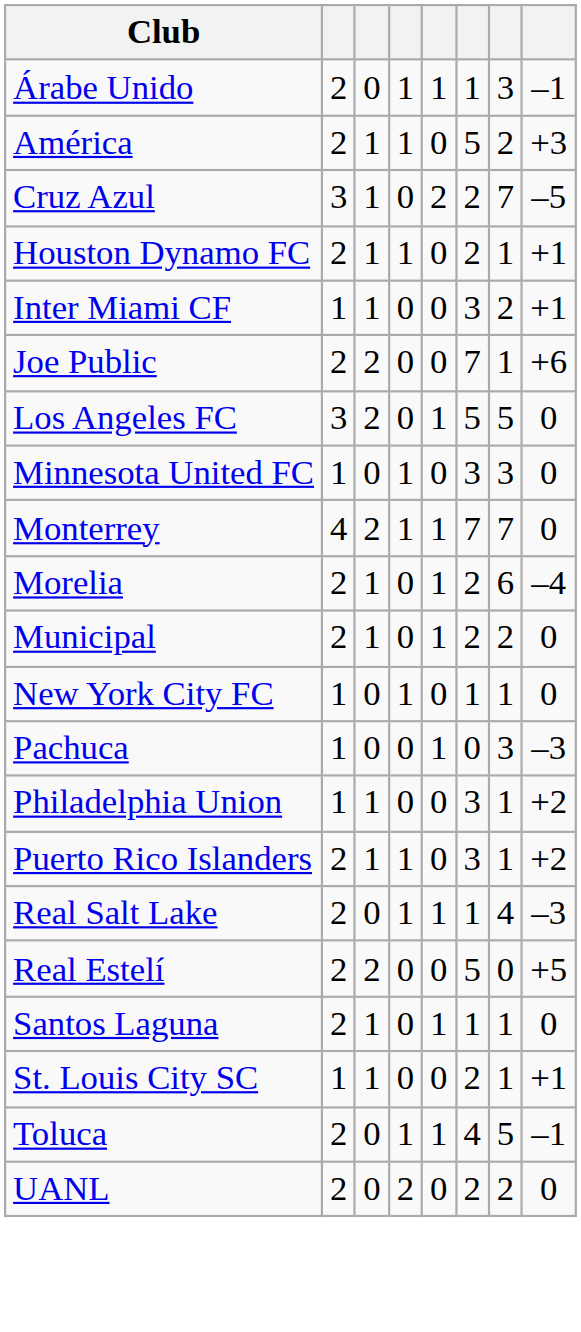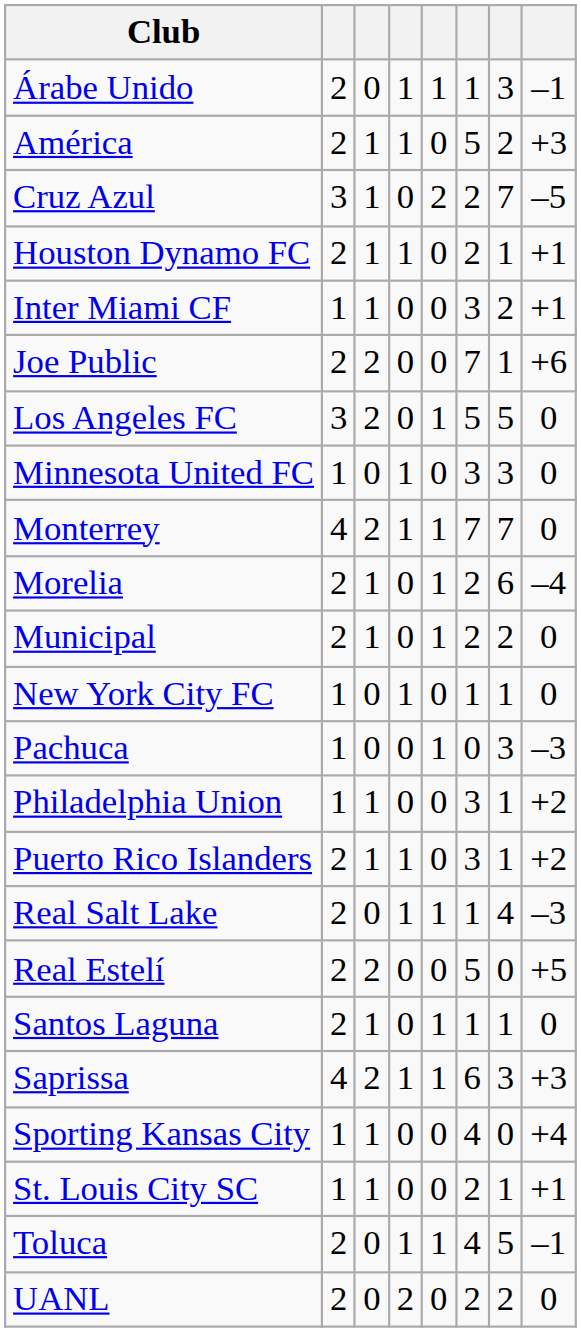+ row: Saprissa | 4 | 2 | 1 | 1 | 6 | 3 | +3
+ row: Sporting Kansas City | 1 | 1 | 0 | 0 | 4 | 0 | +4
